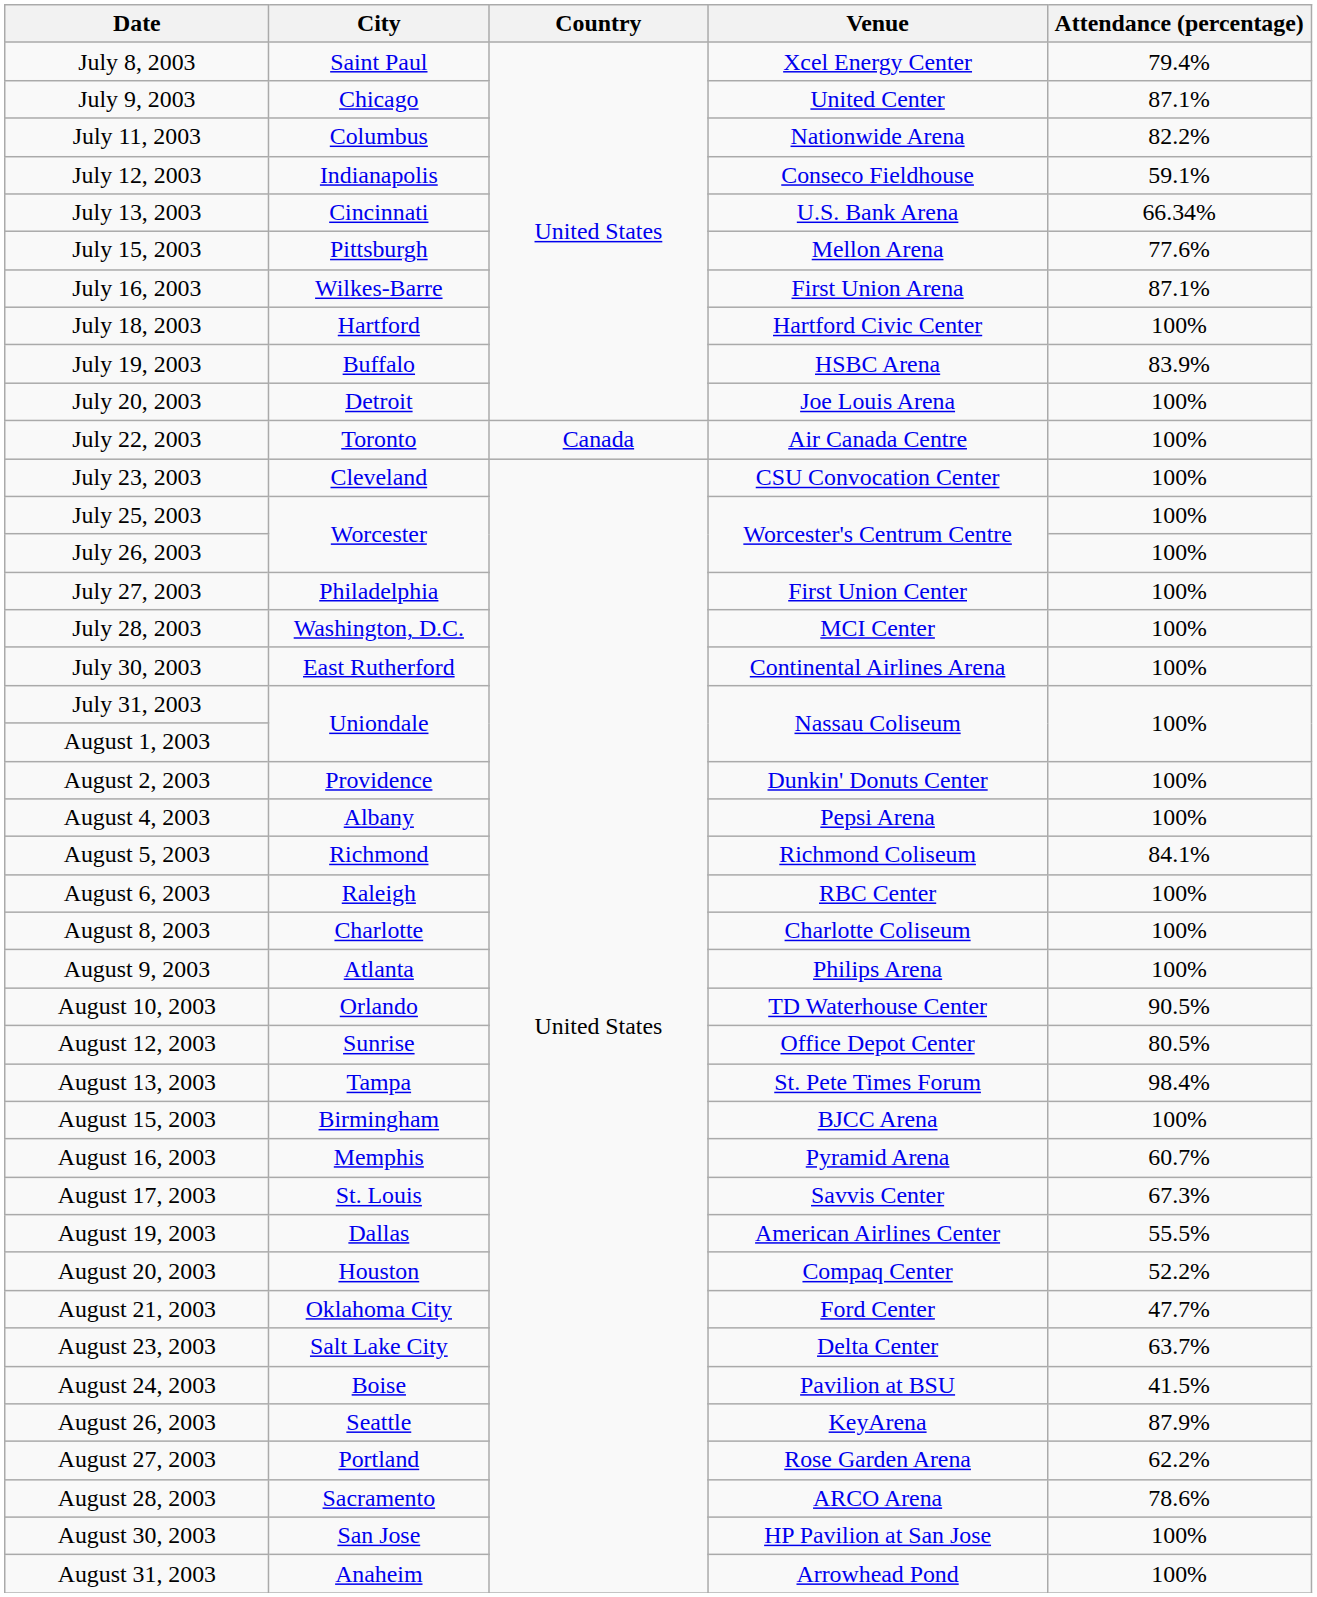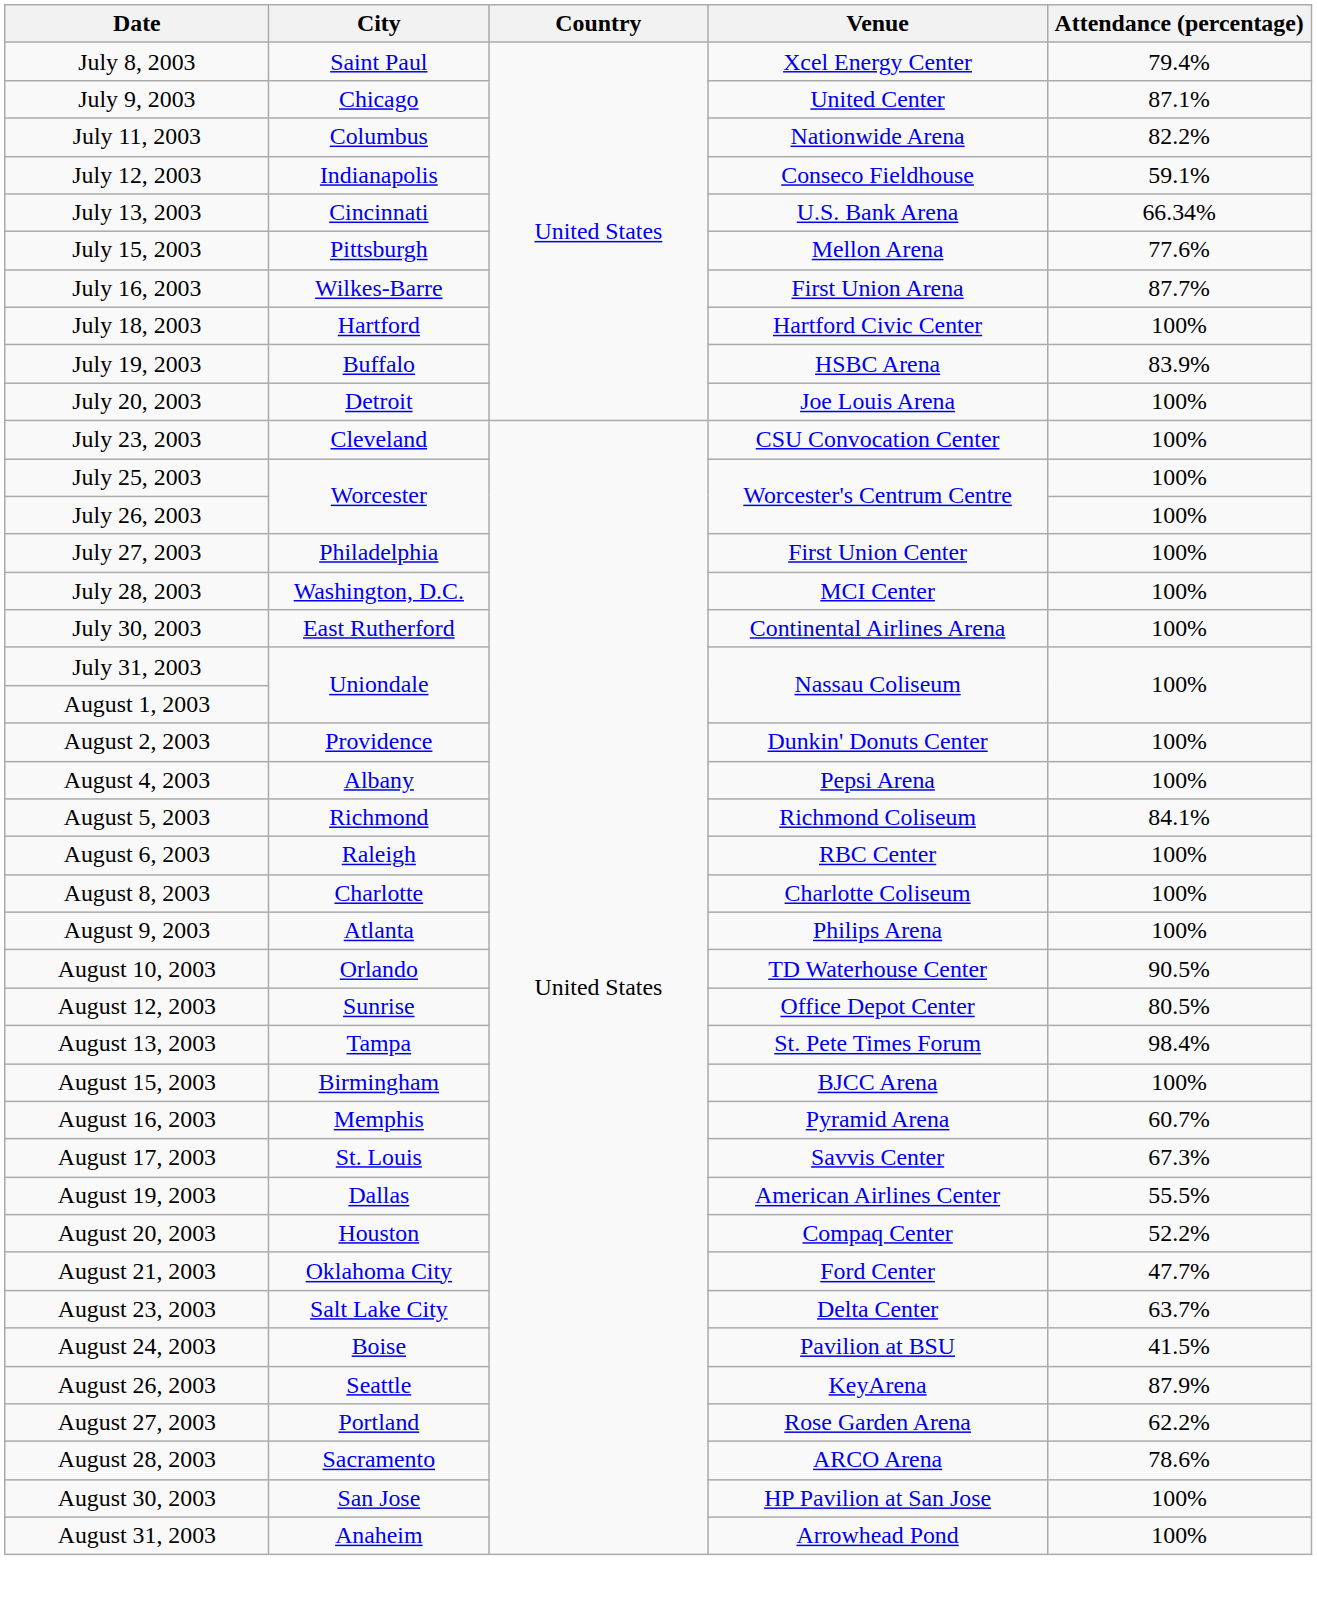July 16, 2003 | Attendance (percentage): 87.1% -> 87.7%
- row: July 22, 2003 | Toronto | Canada | Air Canada Centre | 100%
